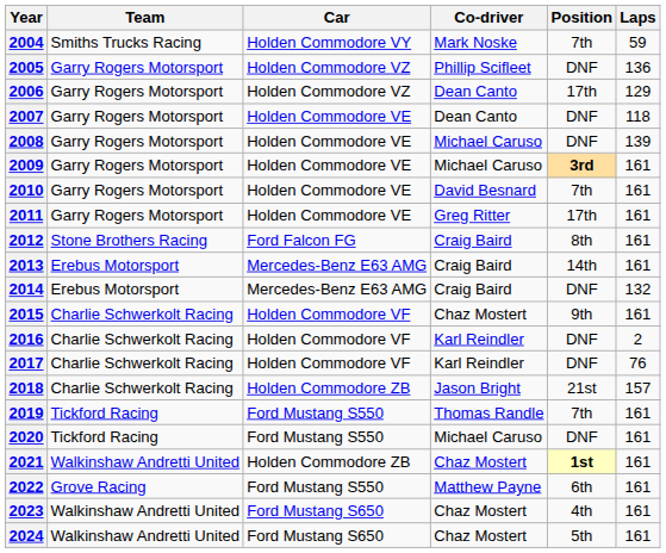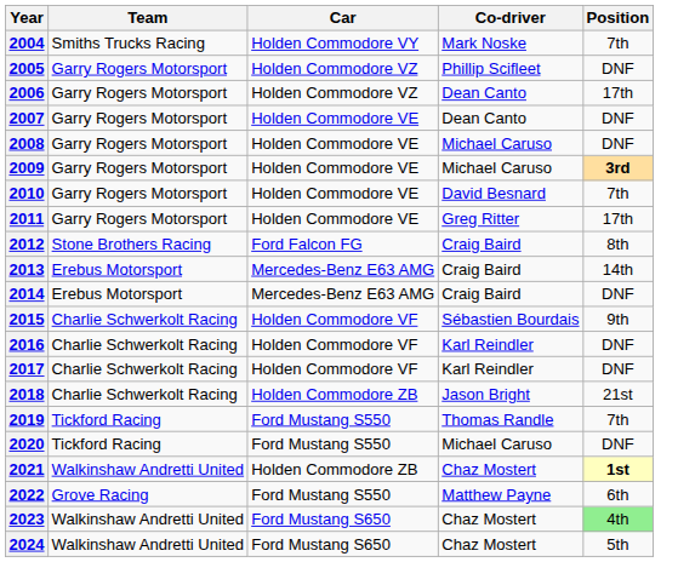- column: Laps | 59 | 136 | 129 | 118 | 139 | 161 | 161 | 161 | 161 | 161 | 132 | 161 | 2 | 76 | 157 | 161 | 161 | 161 | 161 | 161 | 161
2015 | Co-driver: Chaz Mostert -> Sébastien Bourdais
2023 | Position: no background -> lightgreen background
